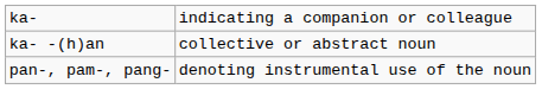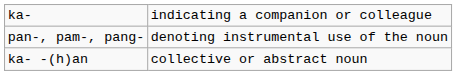rows swapped: ka- -(h)an <-> pan-, pam-, pang-
